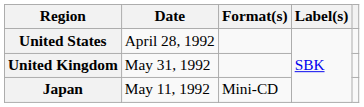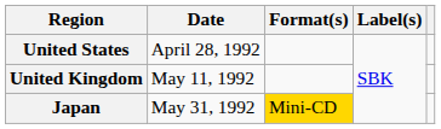United Kingdom | Date: May 31, 1992 -> May 11, 1992
Japan | Date: May 11, 1992 -> May 31, 1992
Japan | Format(s): no background -> gold background
